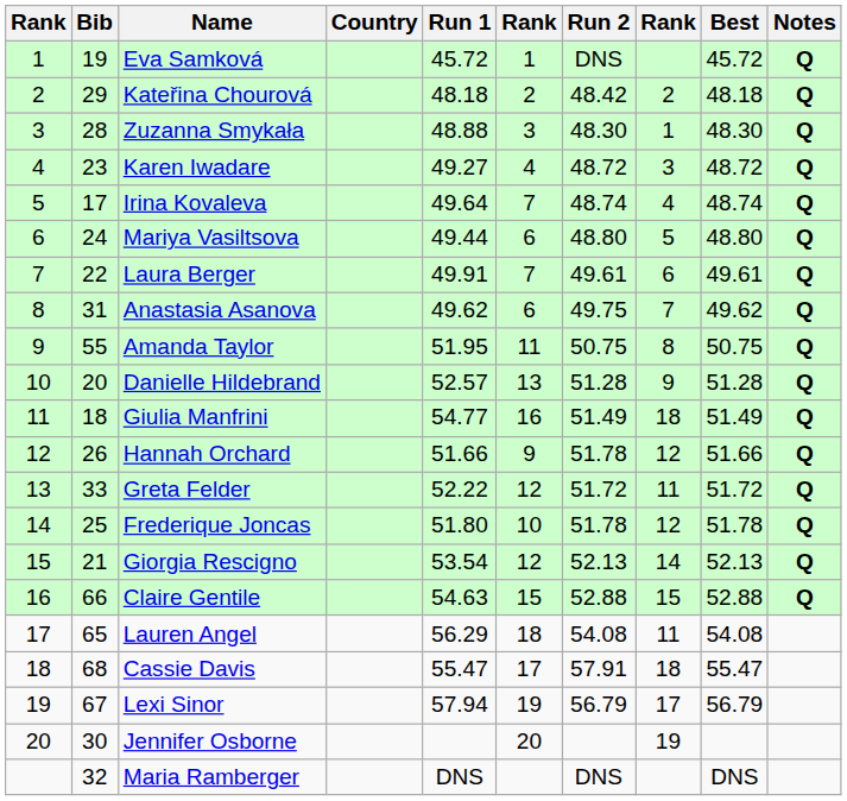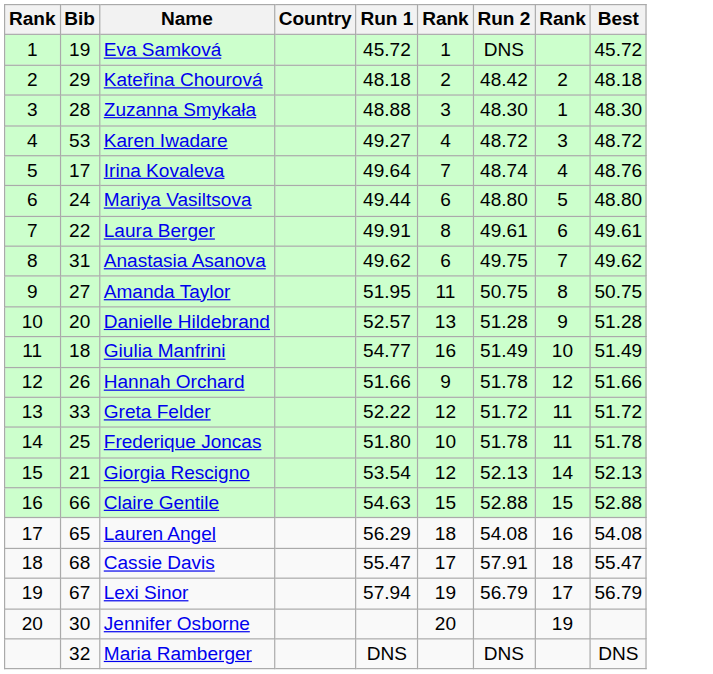- column: Notes | Q | Q | Q | Q | Q | Q | Q | Q | Q | Q | Q | Q | Q | Q | Q | Q
Karen Iwadare | Bib: 23 -> 53
Irina Kovaleva | Best: 48.74 -> 48.76
Laura Berger | column 6: 7 -> 8
Amanda Taylor | Bib: 55 -> 27
Giulia Manfrini | column 8: 18 -> 10
Frederique Joncas | column 8: 12 -> 11
Lauren Angel | column 8: 11 -> 16
